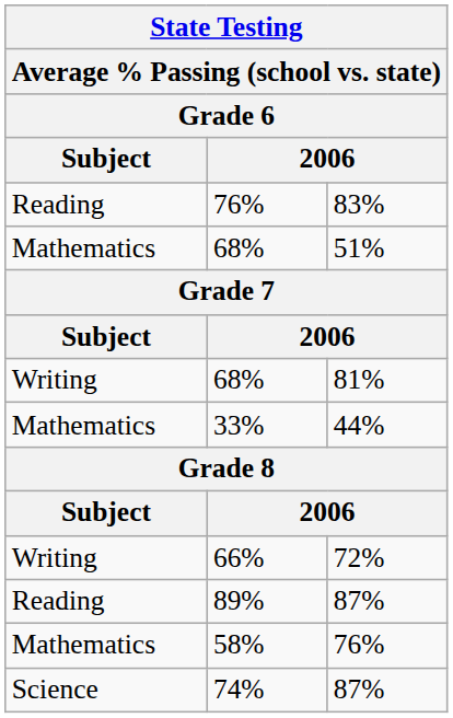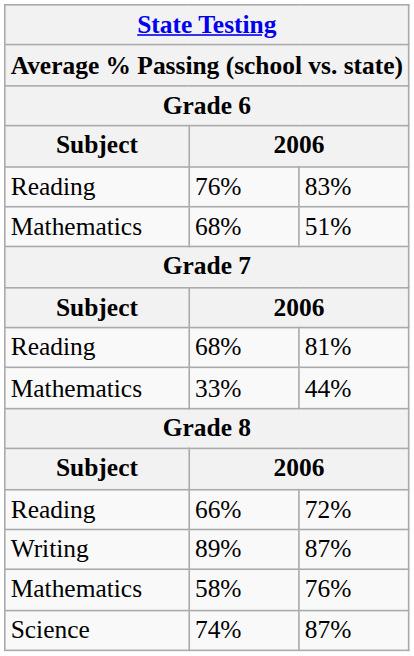68% / 81% | Subject: Writing -> Reading
66% | Subject: Writing -> Reading
89% | Subject: Reading -> Writing
